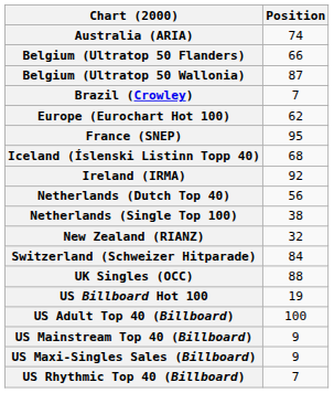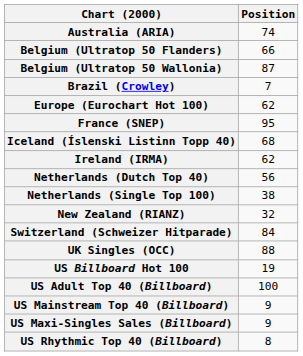Ireland (IRMA) | Position: 92 -> 62
US Rhythmic Top 40 (Billboard) | Position: 7 -> 8
